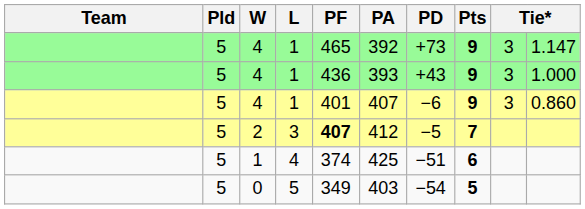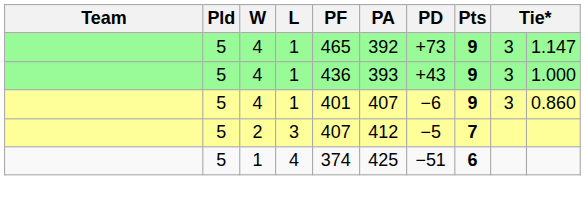2 | PF: bold -> normal
- row: 5 | 0 | 5 | 349 | 403 | −54 | 5
